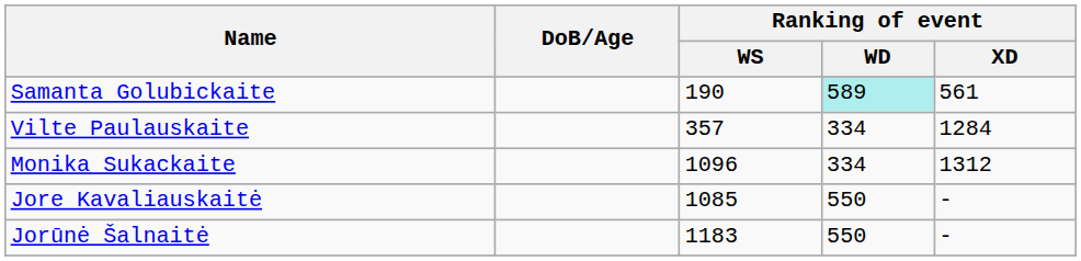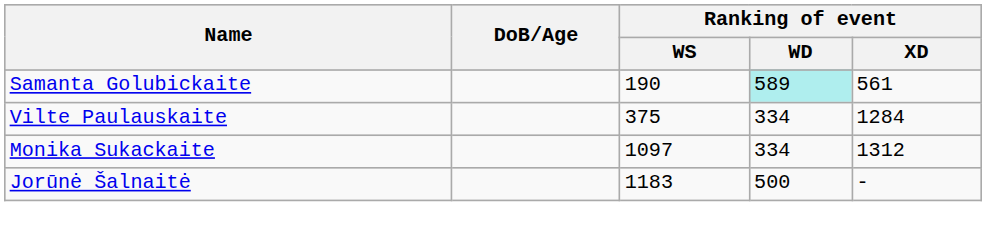Vilte Paulauskaite | Ranking of event / WS: 357 -> 375
Monika Sukackaite | Ranking of event / WS: 1096 -> 1097
- row: Jore Kavaliauskaitė | 1085 | 550 | -
Jorūnė Šalnaitė | Ranking of event / WD: 550 -> 500
